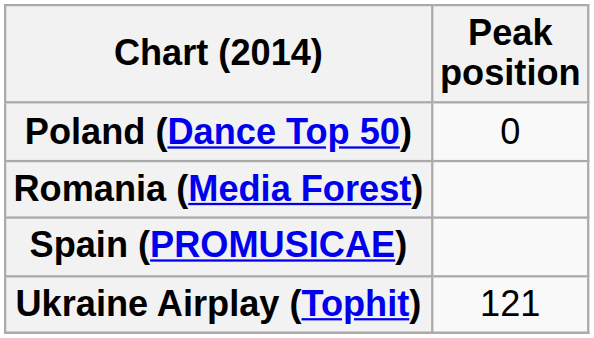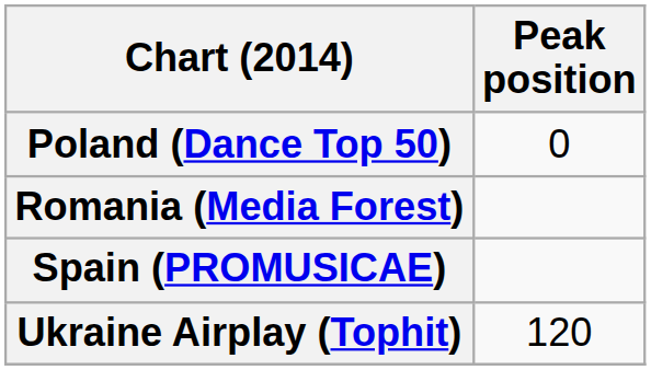Ukraine Airplay (Tophit) | Peak position: 121 -> 120
